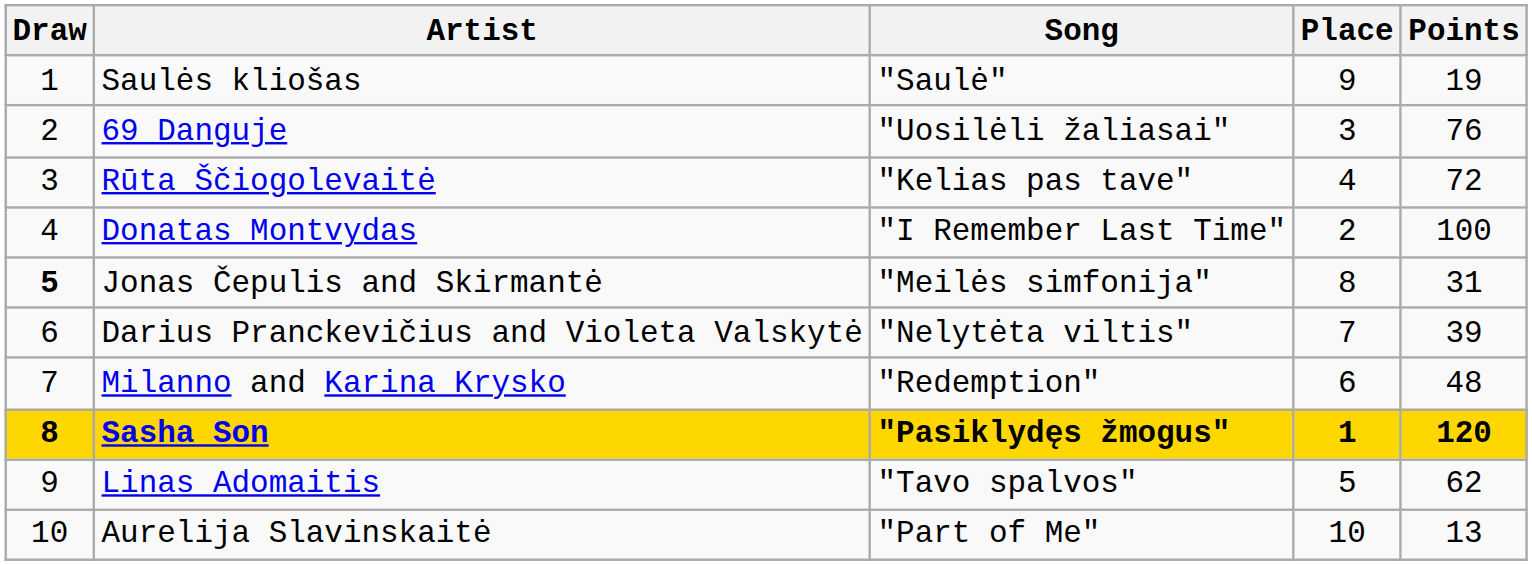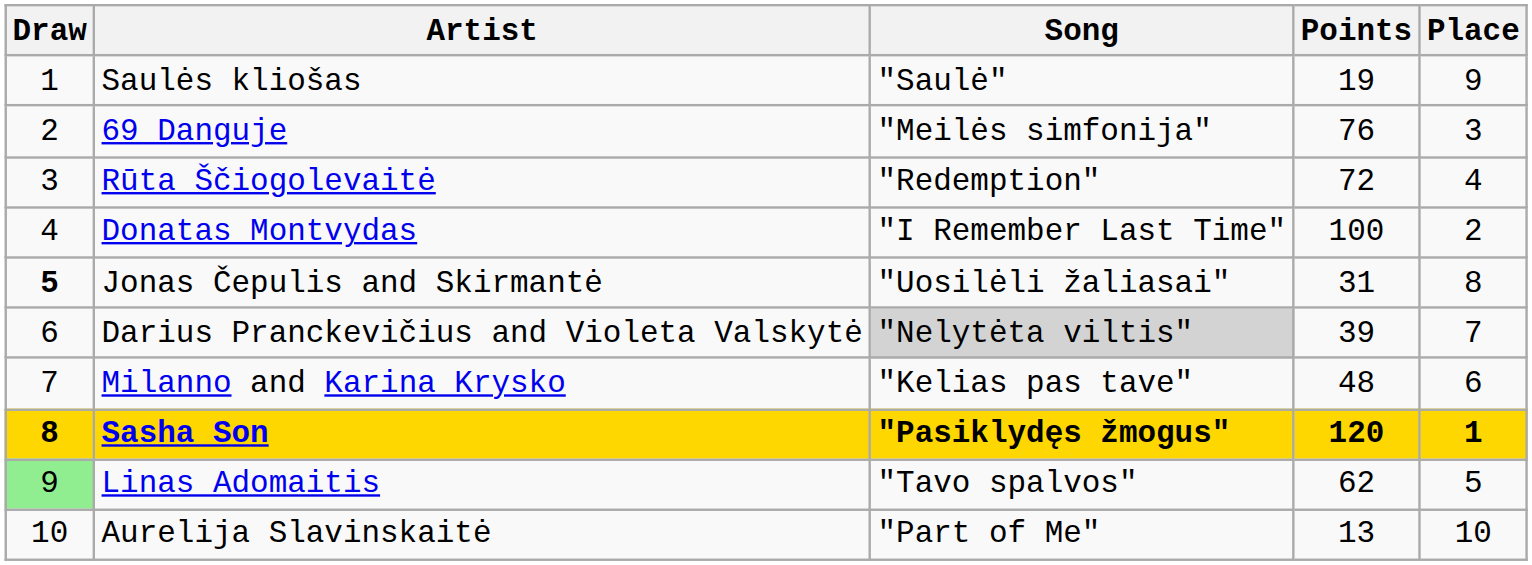columns swapped: Points <-> Place
69 Danguje | Song: "Uosilėli žaliasai" -> "Meilės simfonija"
Rūta Ščiogolevaitė | Song: "Kelias pas tave" -> "Redemption"
Jonas Čepulis and Skirmantė | Song: "Meilės simfonija" -> "Uosilėli žaliasai"
Darius Pranckevičius and Violeta Valskytė | Song: no background -> lightgrey background
Milanno and Karina Krysko | Song: "Redemption" -> "Kelias pas tave"
Linas Adomaitis | Draw: no background -> lightgreen background
